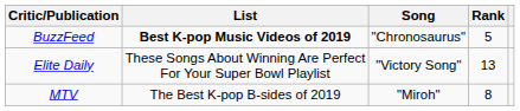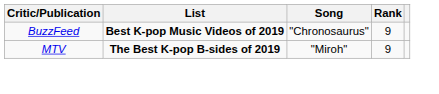BuzzFeed | Rank: 5 -> 9
- row: Elite Daily | These Songs About Winning Are Perfect For Your Super Bowl Playlist | "Victory Song" | 13
MTV | List: normal -> bold
MTV | Rank: 8 -> 9
